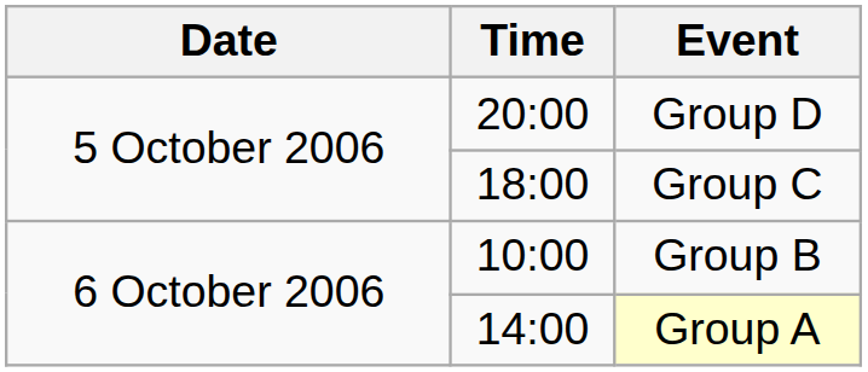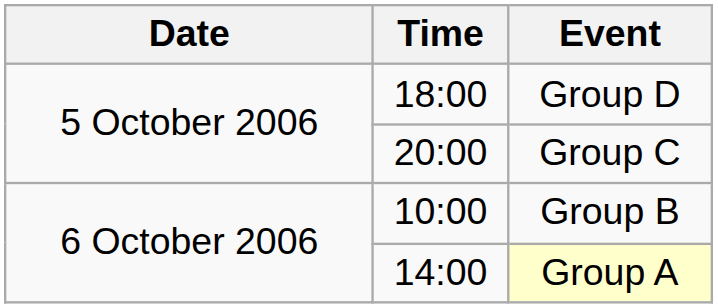Group D | Time: 20:00 -> 18:00
Group C | Time: 18:00 -> 20:00
